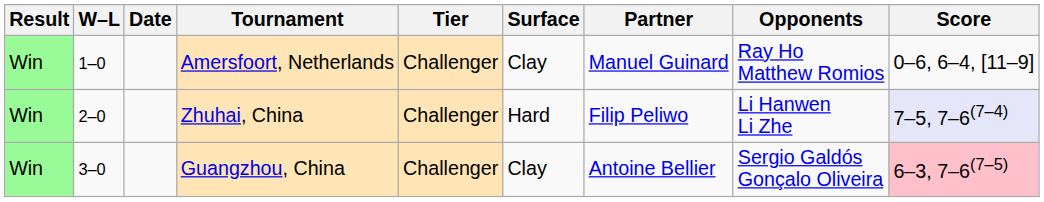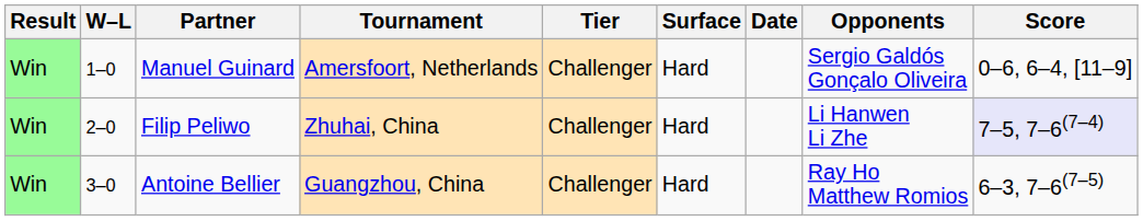columns swapped: Date <-> Partner
Amersfoort, Netherlands | Surface: Clay -> Hard
Amersfoort, Netherlands | Opponents: Ray Ho Matthew Romios -> Sergio Galdós Gonçalo Oliveira
Guangzhou, China | Surface: Clay -> Hard
Guangzhou, China | Opponents: Sergio Galdós Gonçalo Oliveira -> Ray Ho Matthew Romios
Guangzhou, China | Score: pink background -> no background
